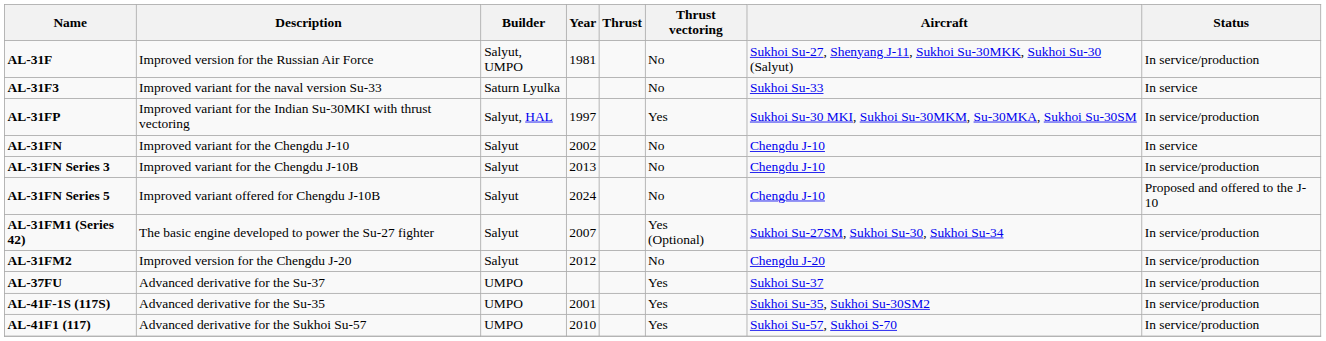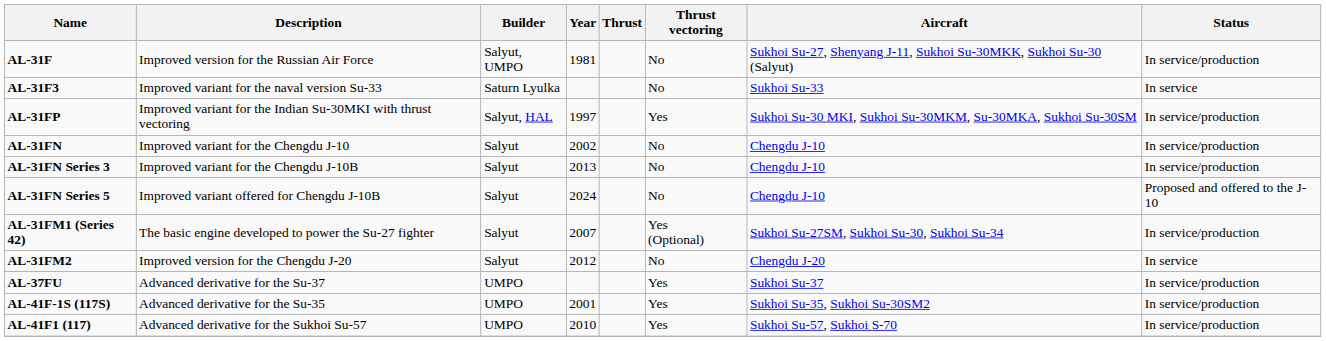AL-31FN | Status: In service -> In service/production
AL-31FM2 | Status: In service/production -> In service
